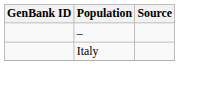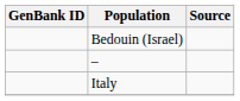+ row: Bedouin (Israel)
